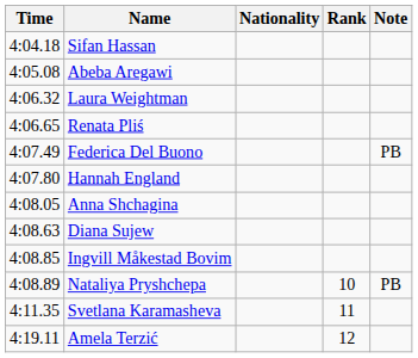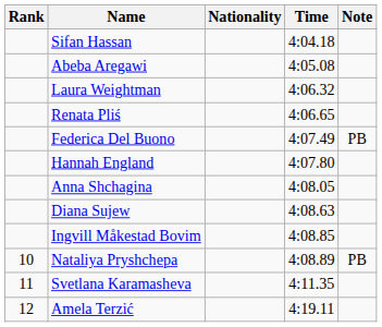columns swapped: Rank <-> Time
